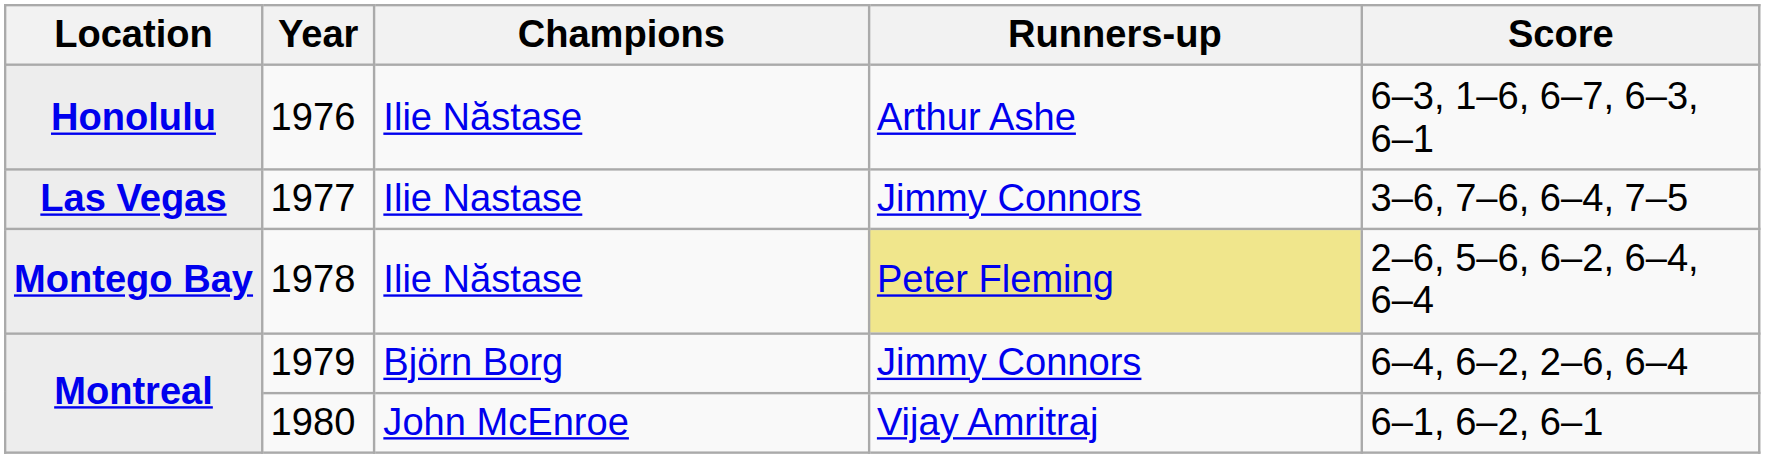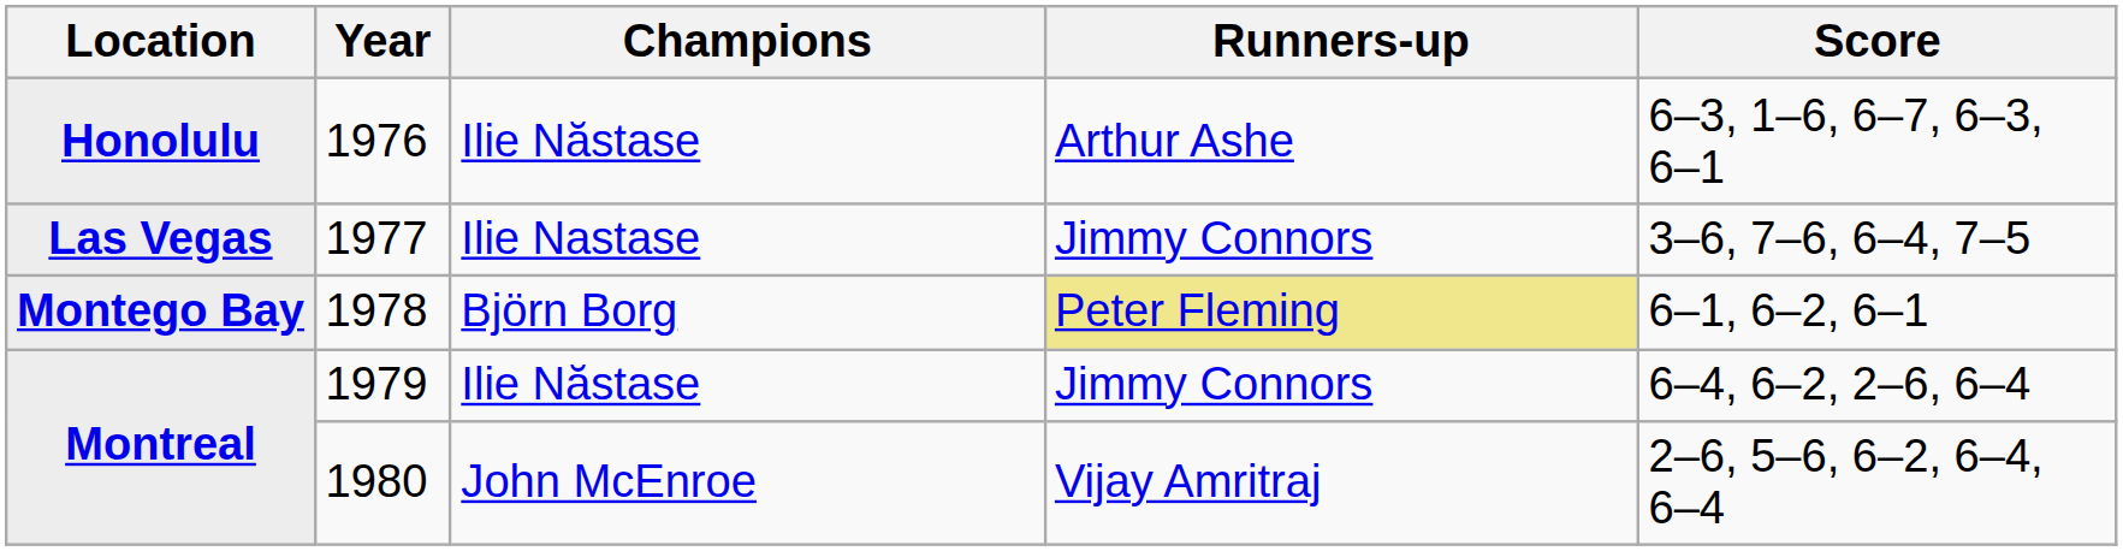1978 | Champions: Ilie Năstase -> Björn Borg
1978 | Score: 2–6, 5–6, 6–2, 6–4, 6–4 -> 6–1, 6–2, 6–1
1979 | Champions: Björn Borg -> Ilie Năstase
1980 | Score: 6–1, 6–2, 6–1 -> 2–6, 5–6, 6–2, 6–4, 6–4
